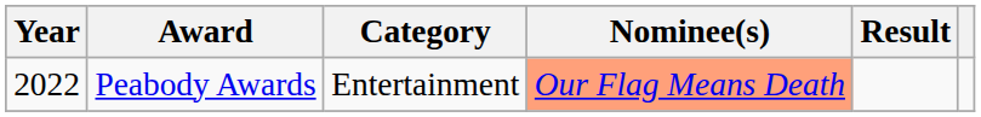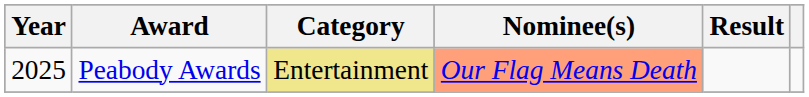Peabody Awards | Year: 2022 -> 2025
Peabody Awards | Category: no background -> khaki background
